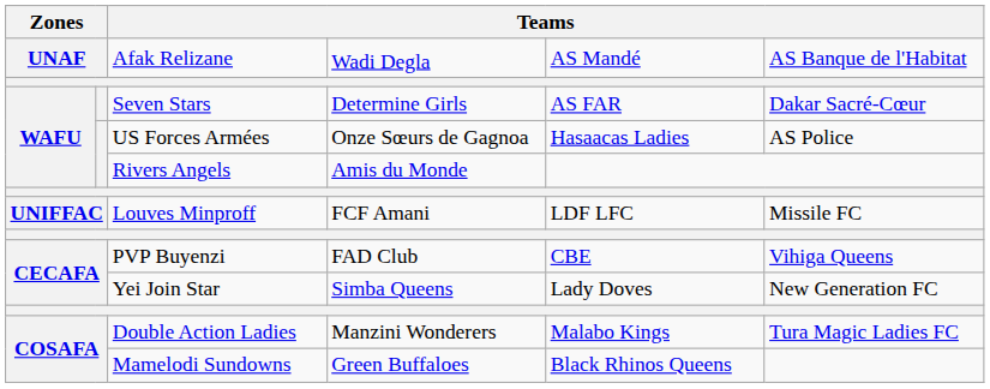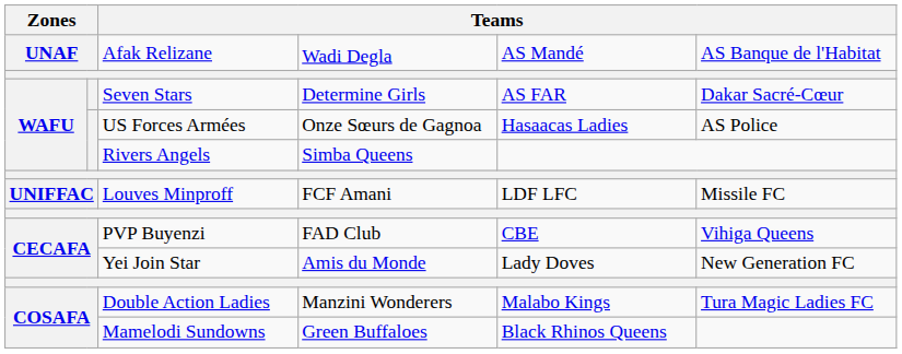Rivers Angels | column 4: Amis du Monde -> Simba Queens
Yei Join Star | column 4: Simba Queens -> Amis du Monde
